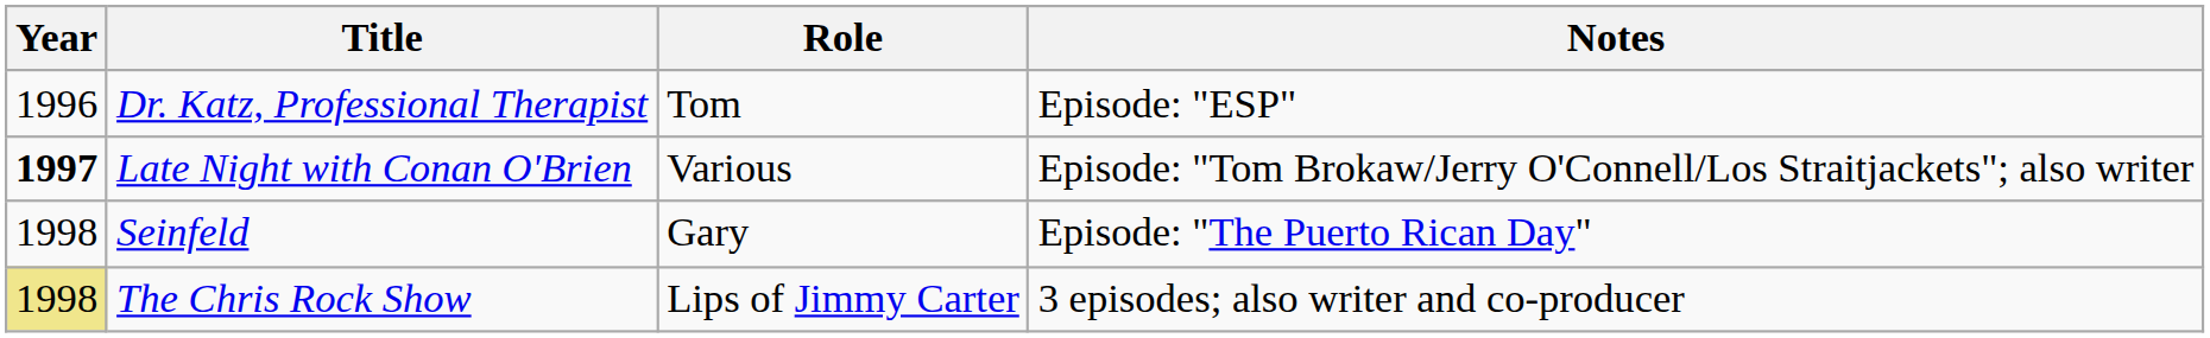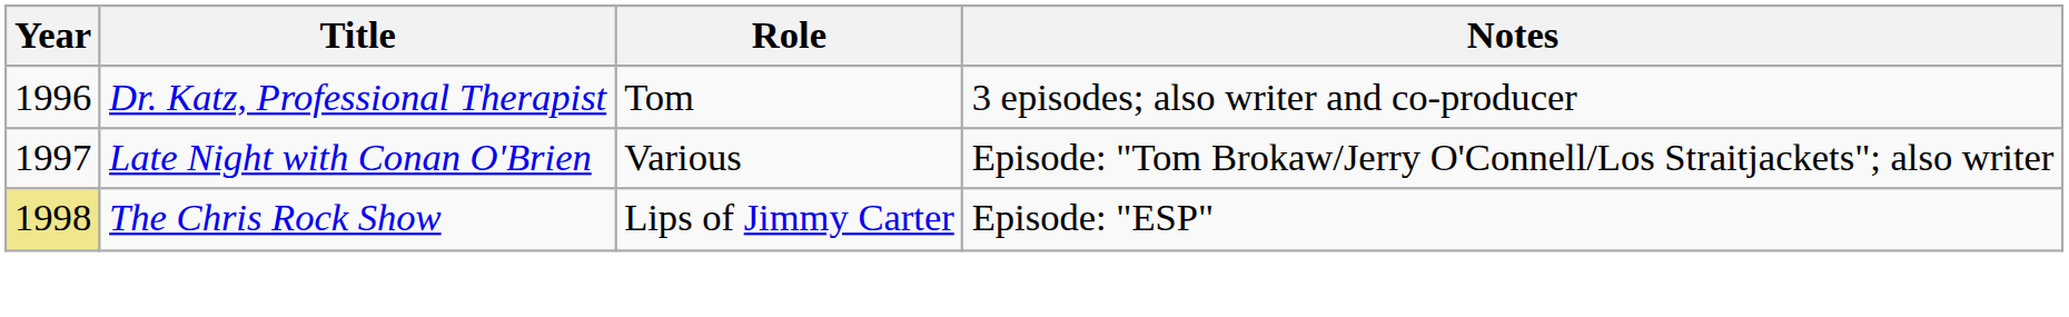Dr. Katz, Professional Therapist | Notes: Episode: "ESP" -> 3 episodes; also writer and co-producer
Late Night with Conan O'Brien | Year: bold -> normal
- row: 1998 | Seinfeld | Gary | Episode: "The Puerto Rican Day"
The Chris Rock Show | Notes: 3 episodes; also writer and co-producer -> Episode: "ESP"
